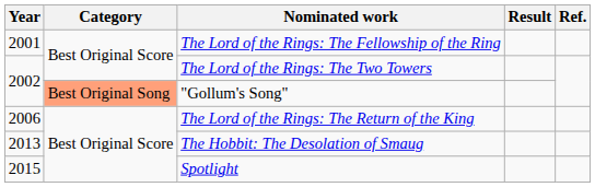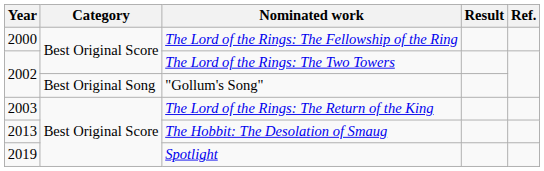The Lord of the Rings: The Fellowship of the Ring | Year: 2001 -> 2000
"Gollum's Song" | Category: lightsalmon background -> no background
The Lord of the Rings: The Return of the King | Year: 2006 -> 2003
Spotlight | Year: 2015 -> 2019
